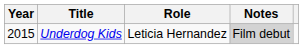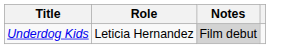- column: Year | 2015
